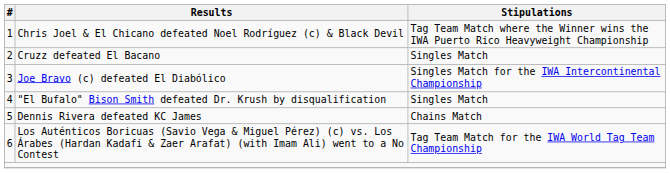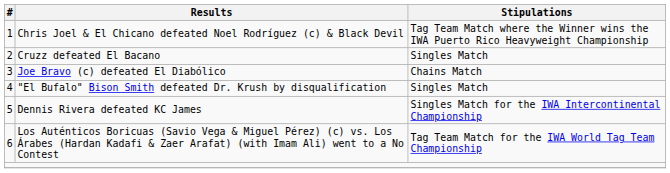Joe Bravo (c) defeated El Diabólico | Stipulations: Singles Match for the IWA Intercontinental Championship -> Chains Match
Dennis Rivera defeated KC James | Stipulations: Chains Match -> Singles Match for the IWA Intercontinental Championship
